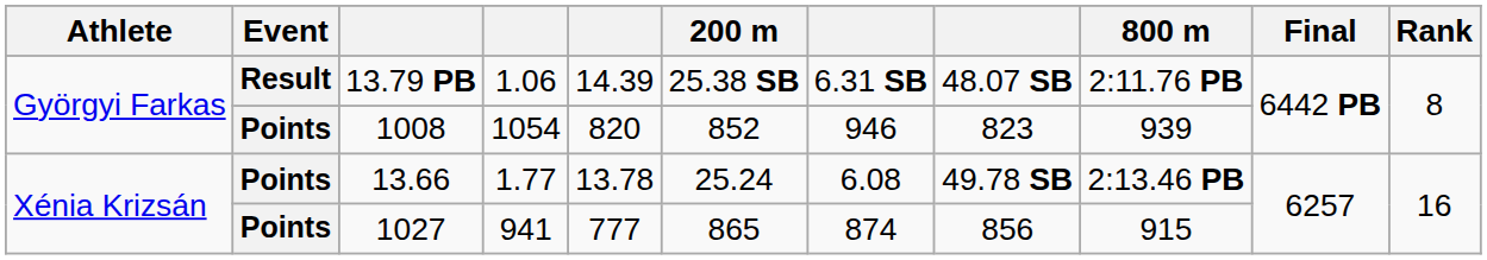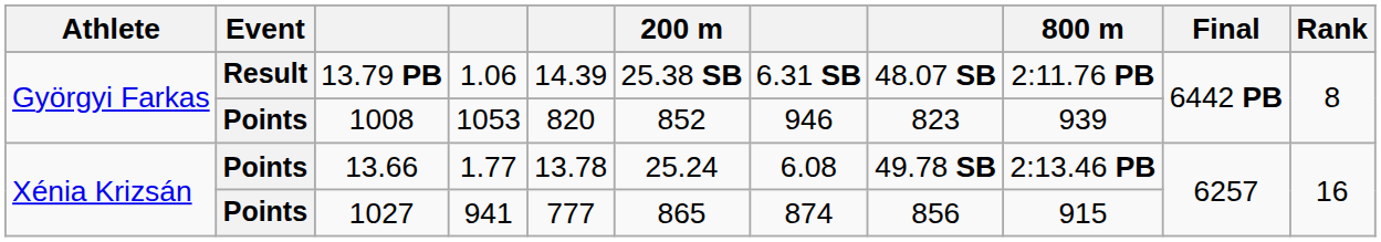1008 | column 4: 1054 -> 1053
